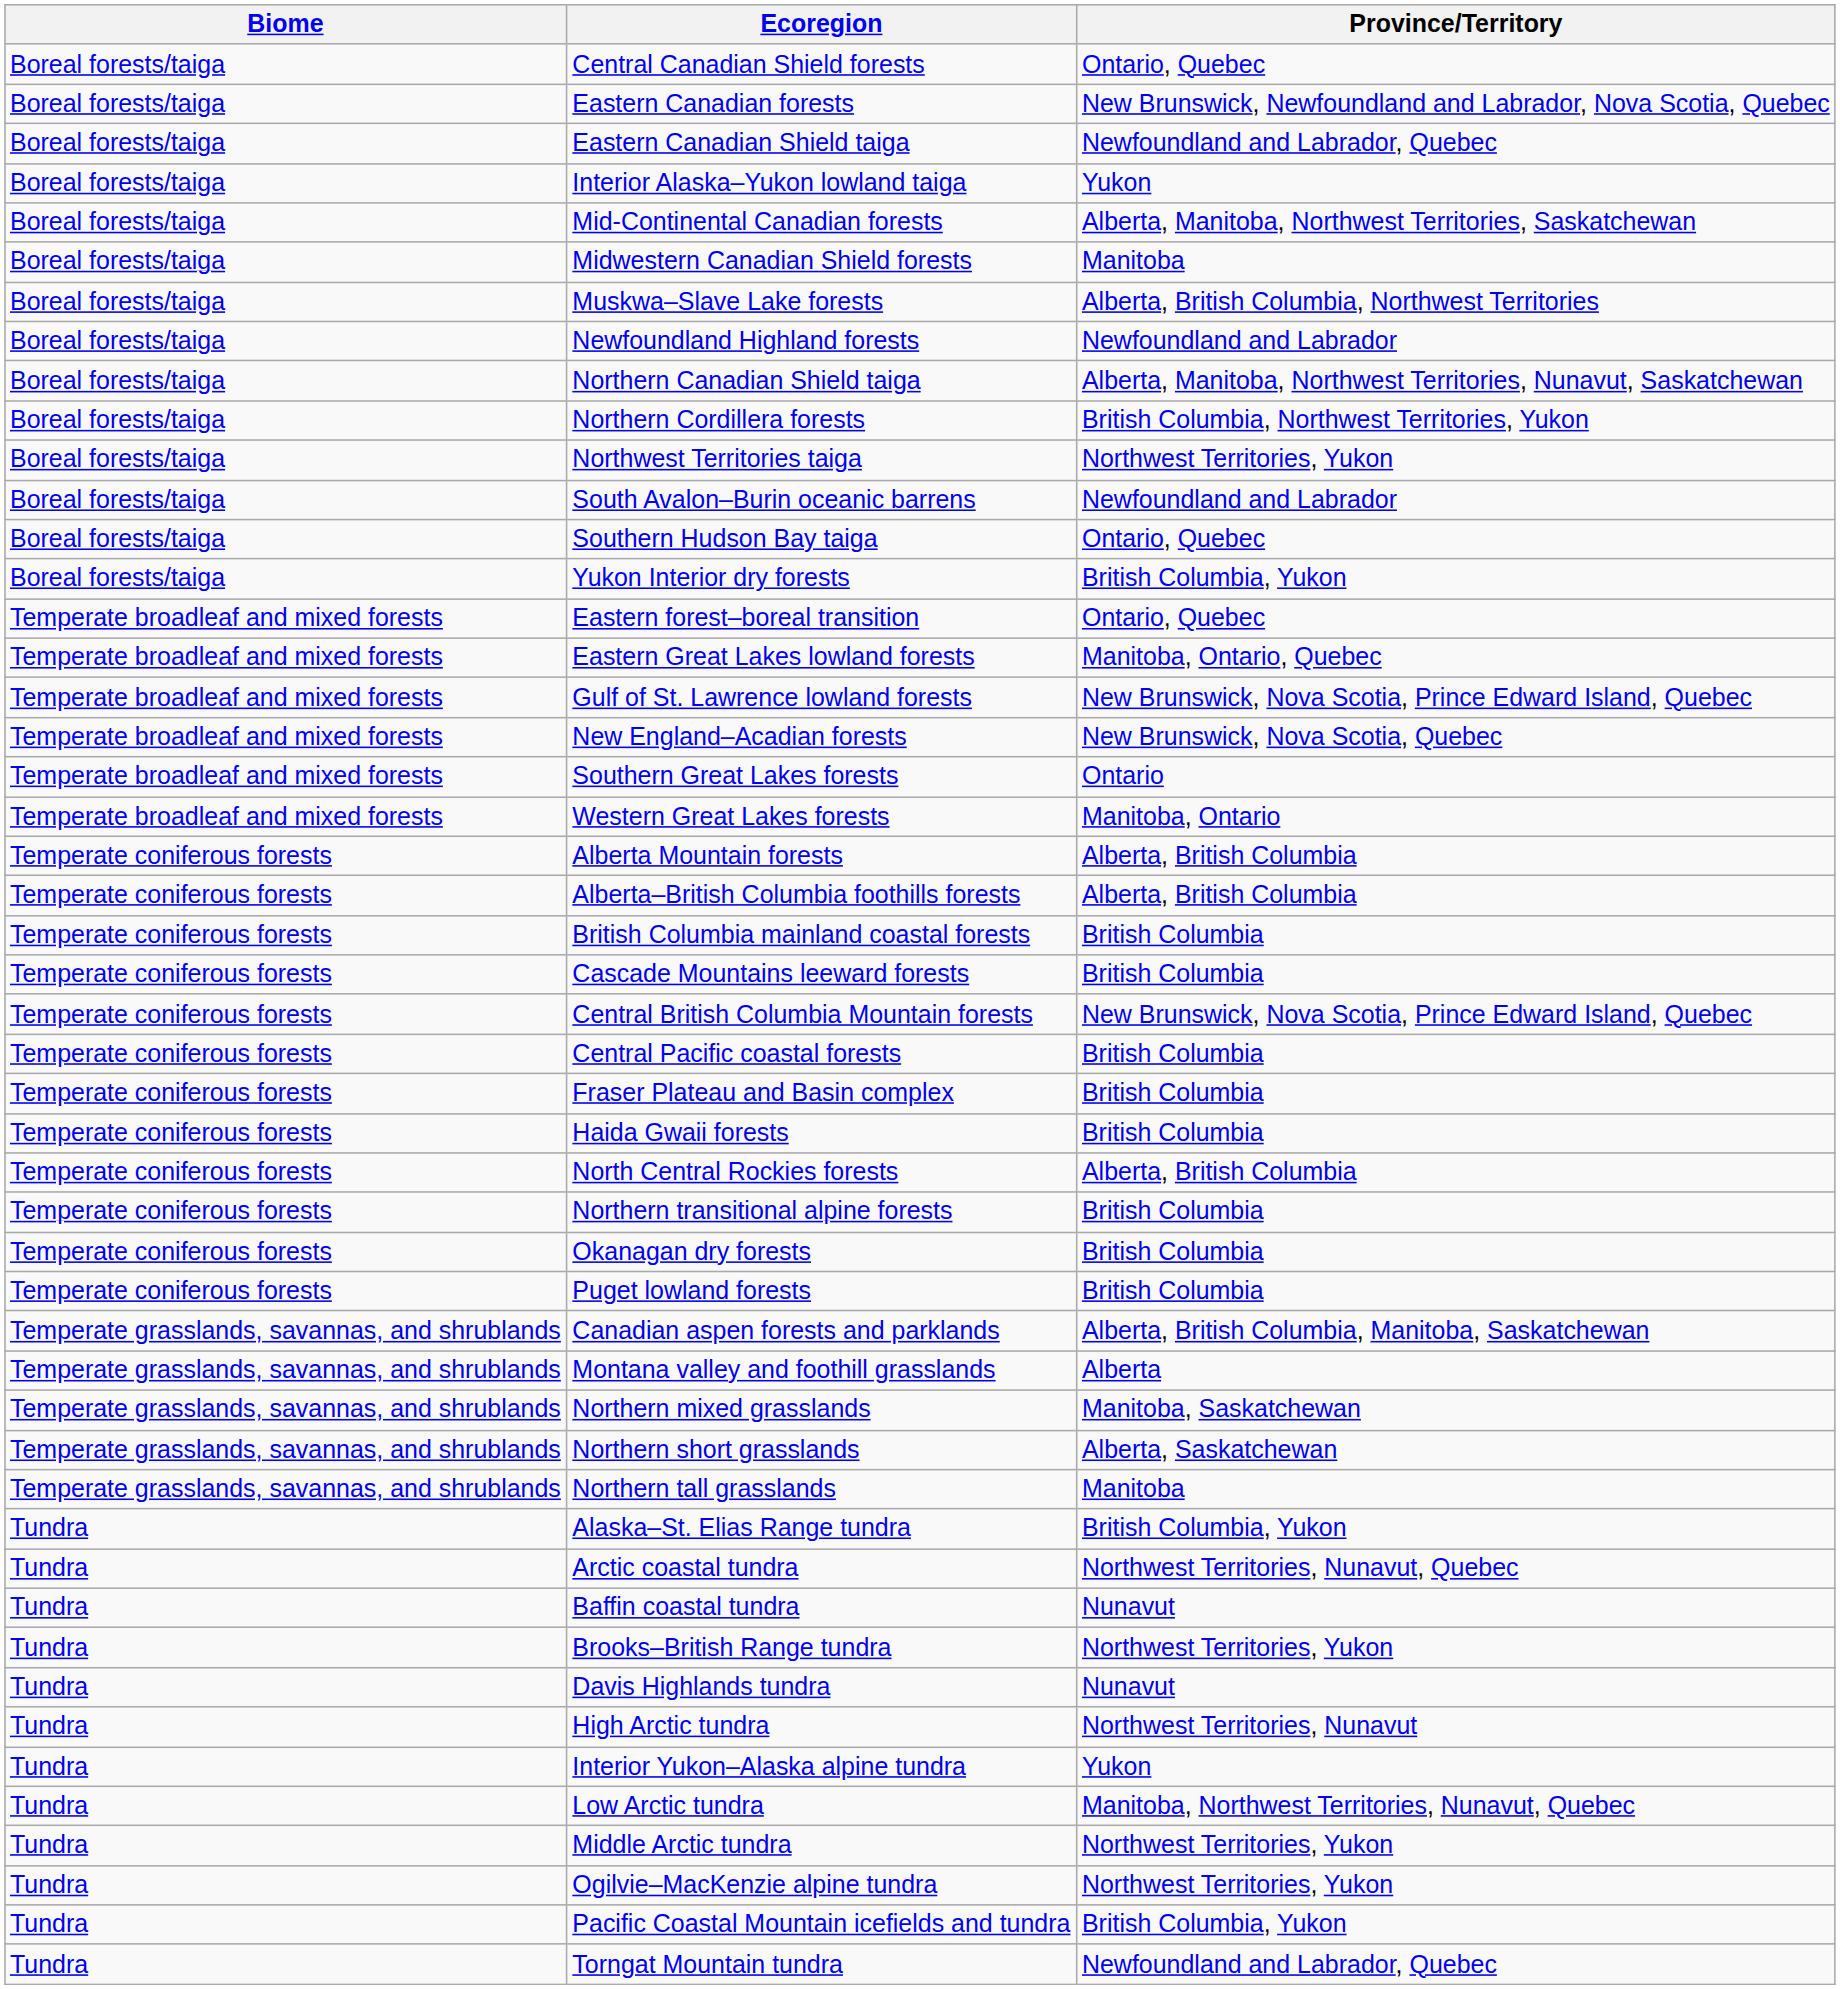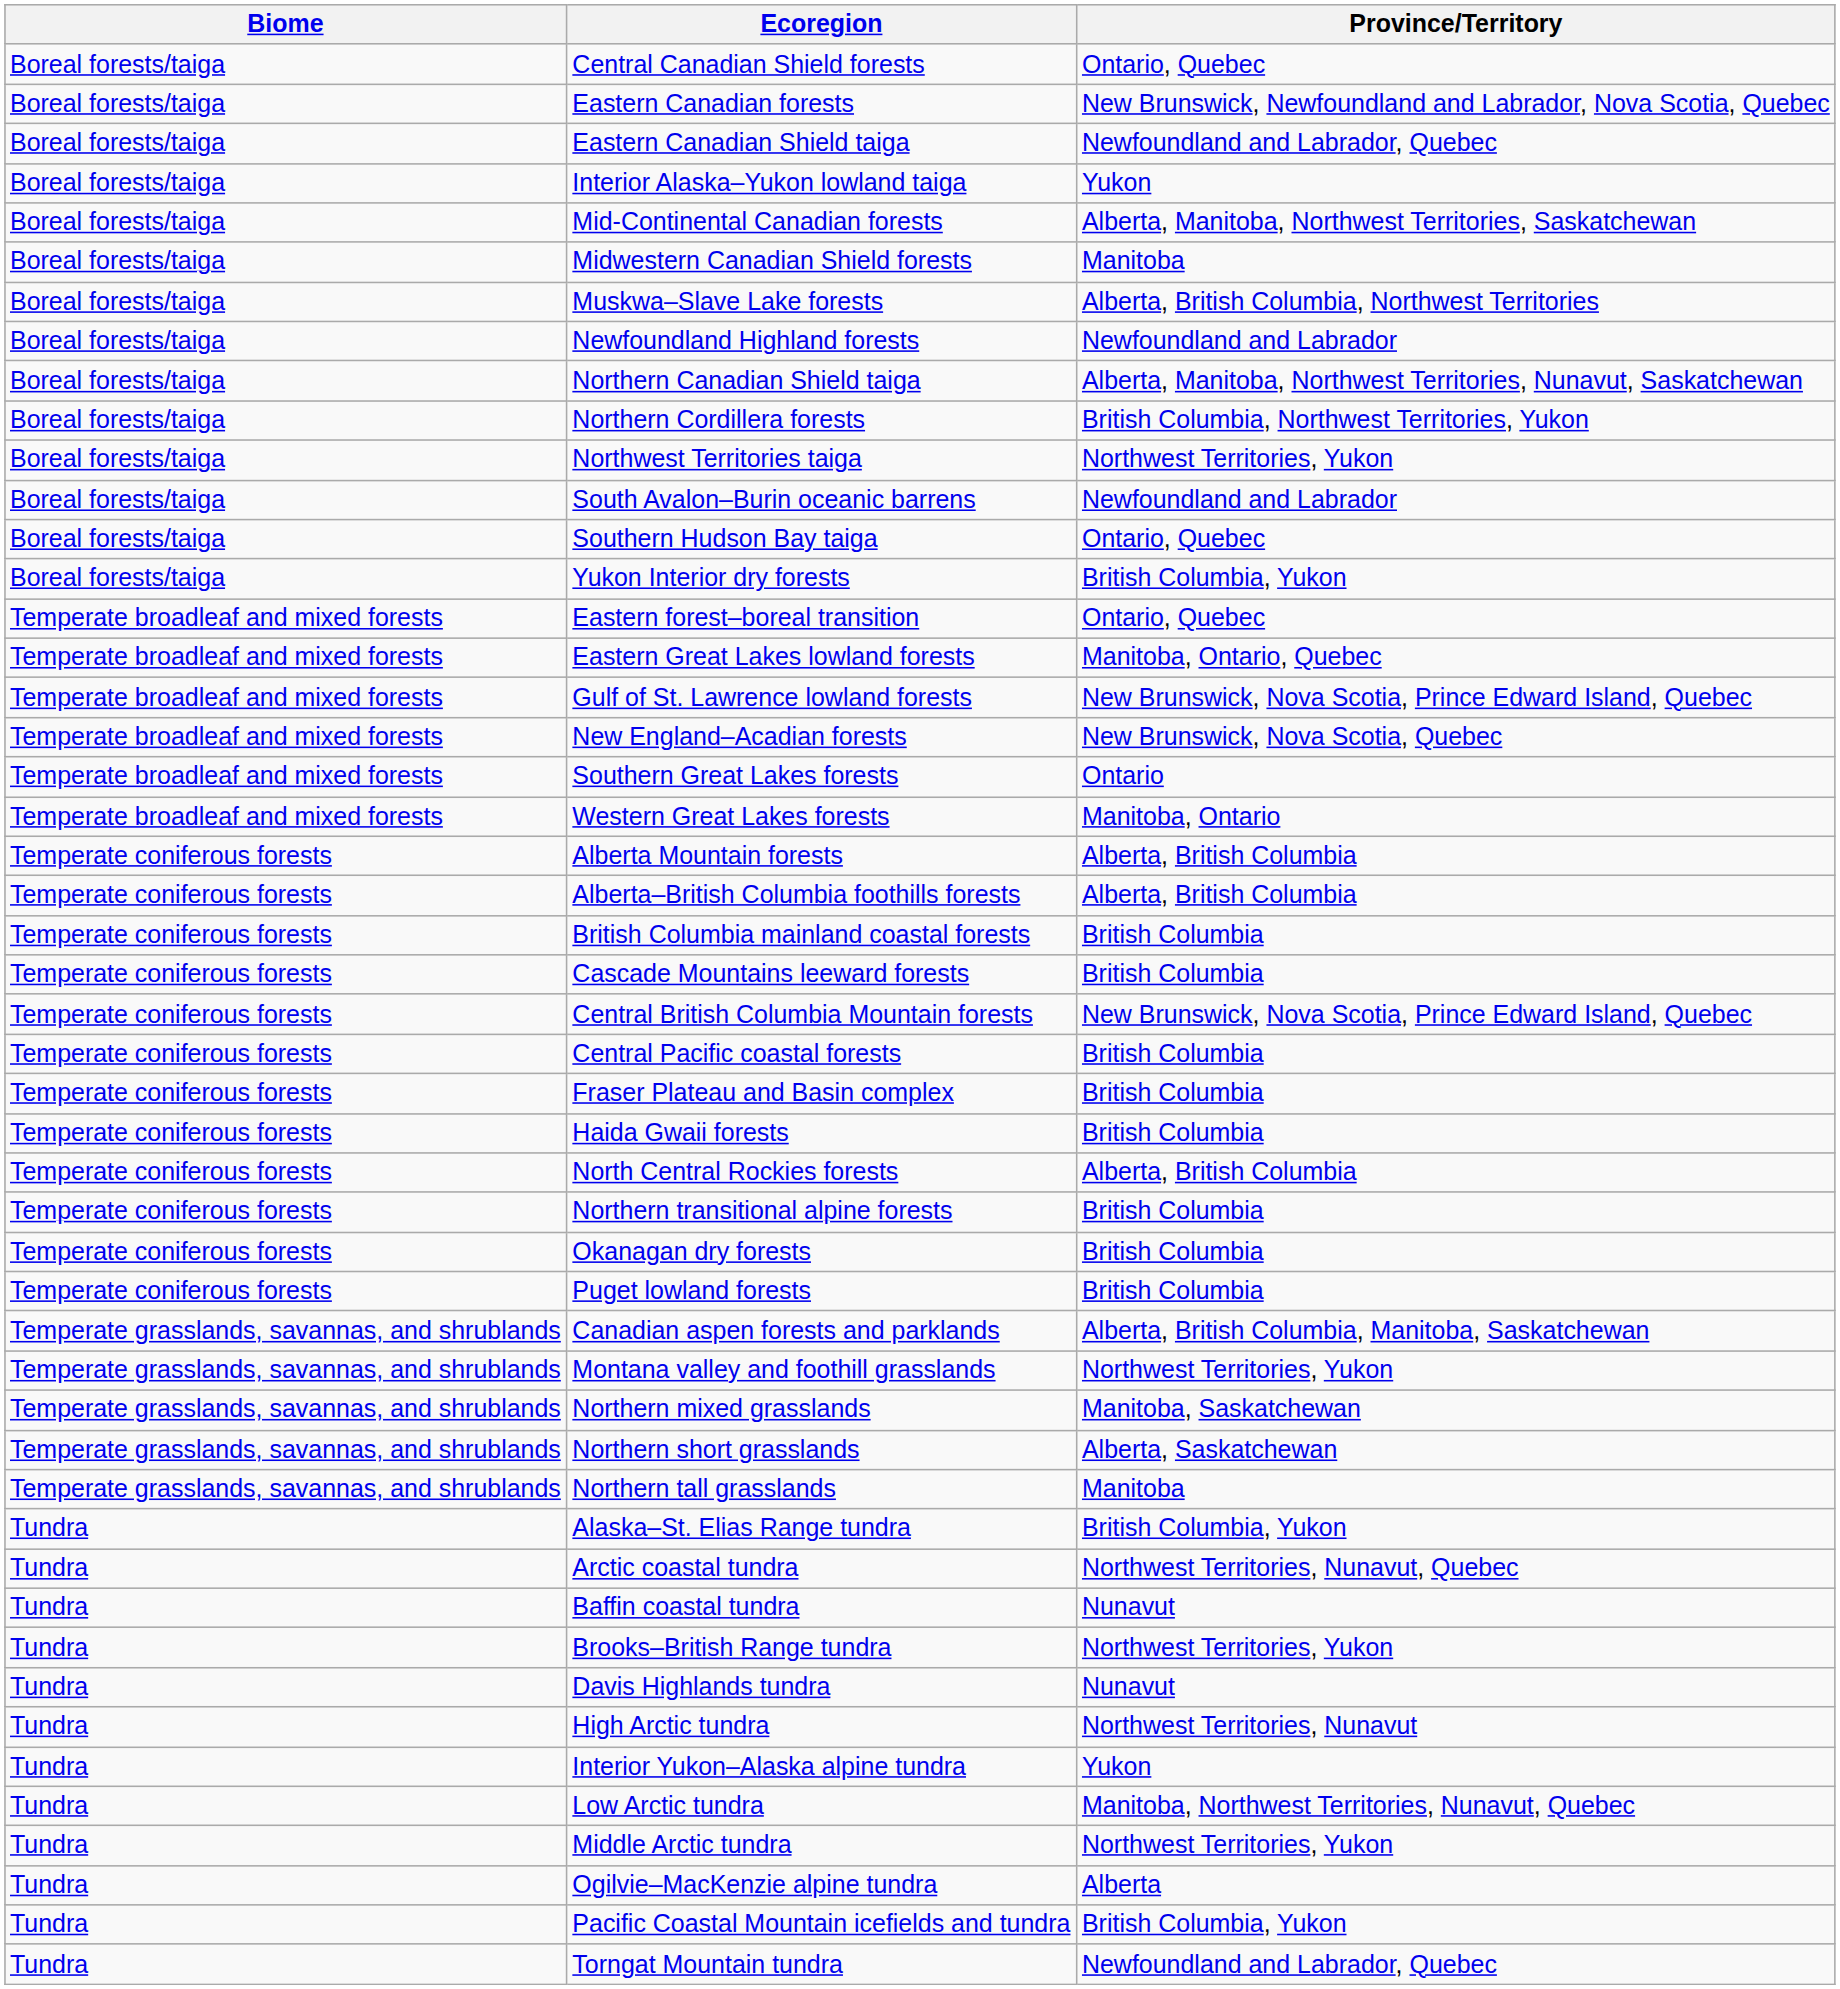Montana valley and foothill grasslands | Province/Territory: Alberta -> Northwest Territories, Yukon
Ogilvie–MacKenzie alpine tundra | Province/Territory: Northwest Territories, Yukon -> Alberta
